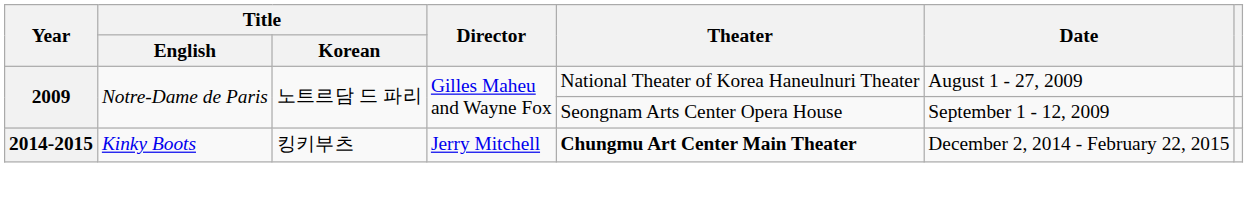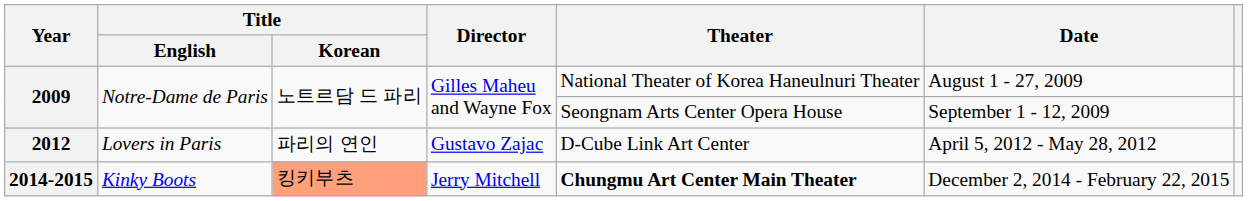+ row: 2012 | Lovers in Paris | 파리의 연인 | Gustavo Zajac | D-Cube Link Art Center | April 5, 2012 - May 28, 2012
2014-2015 | Title / Korean: no background -> lightsalmon background
